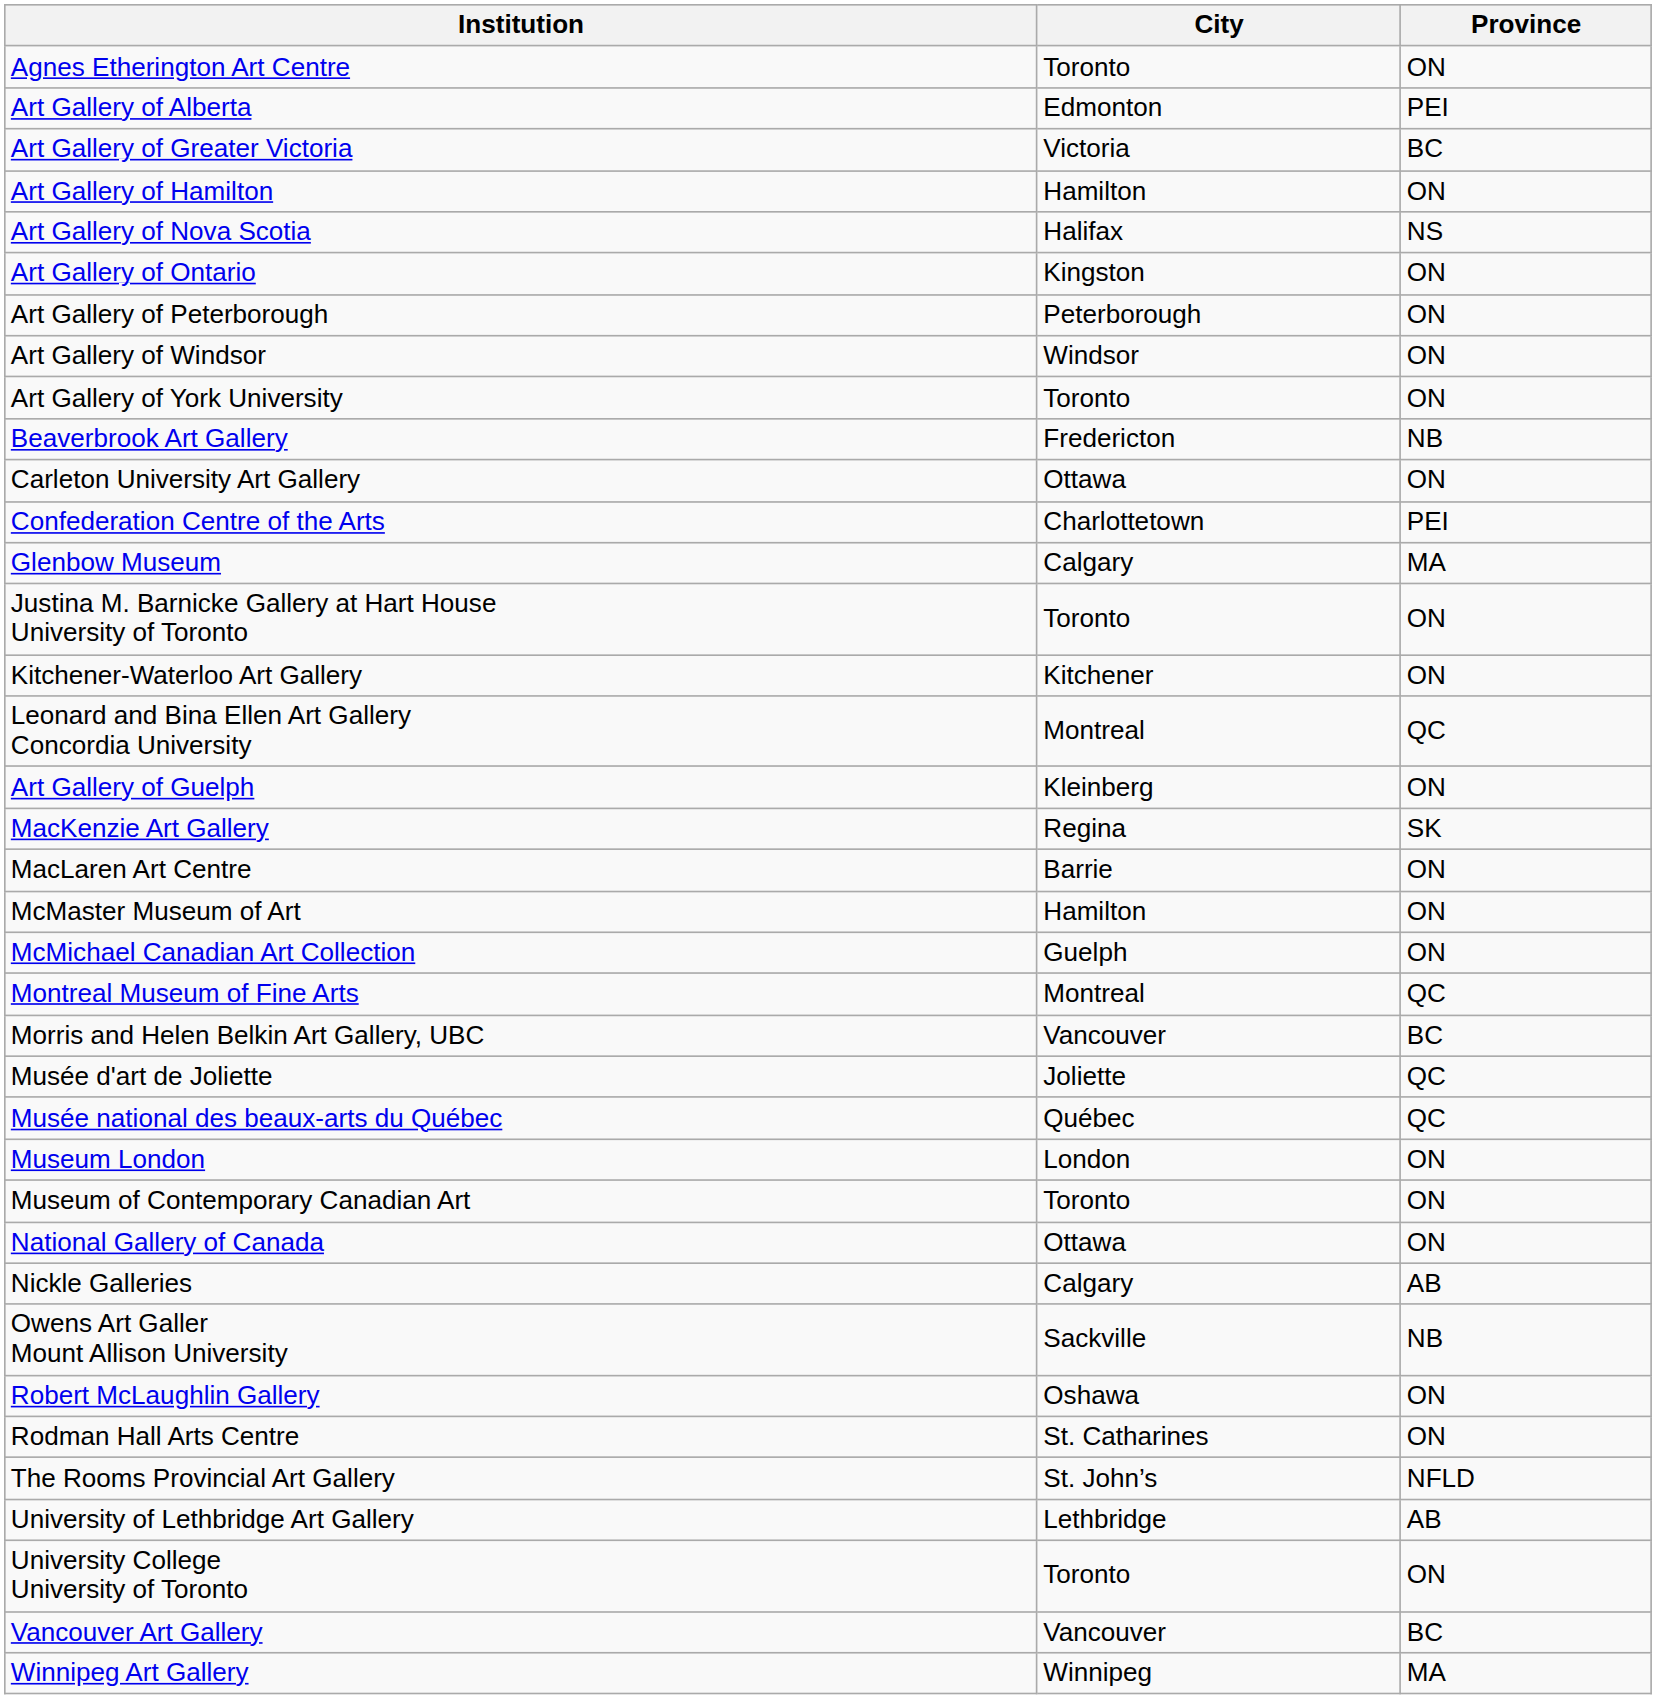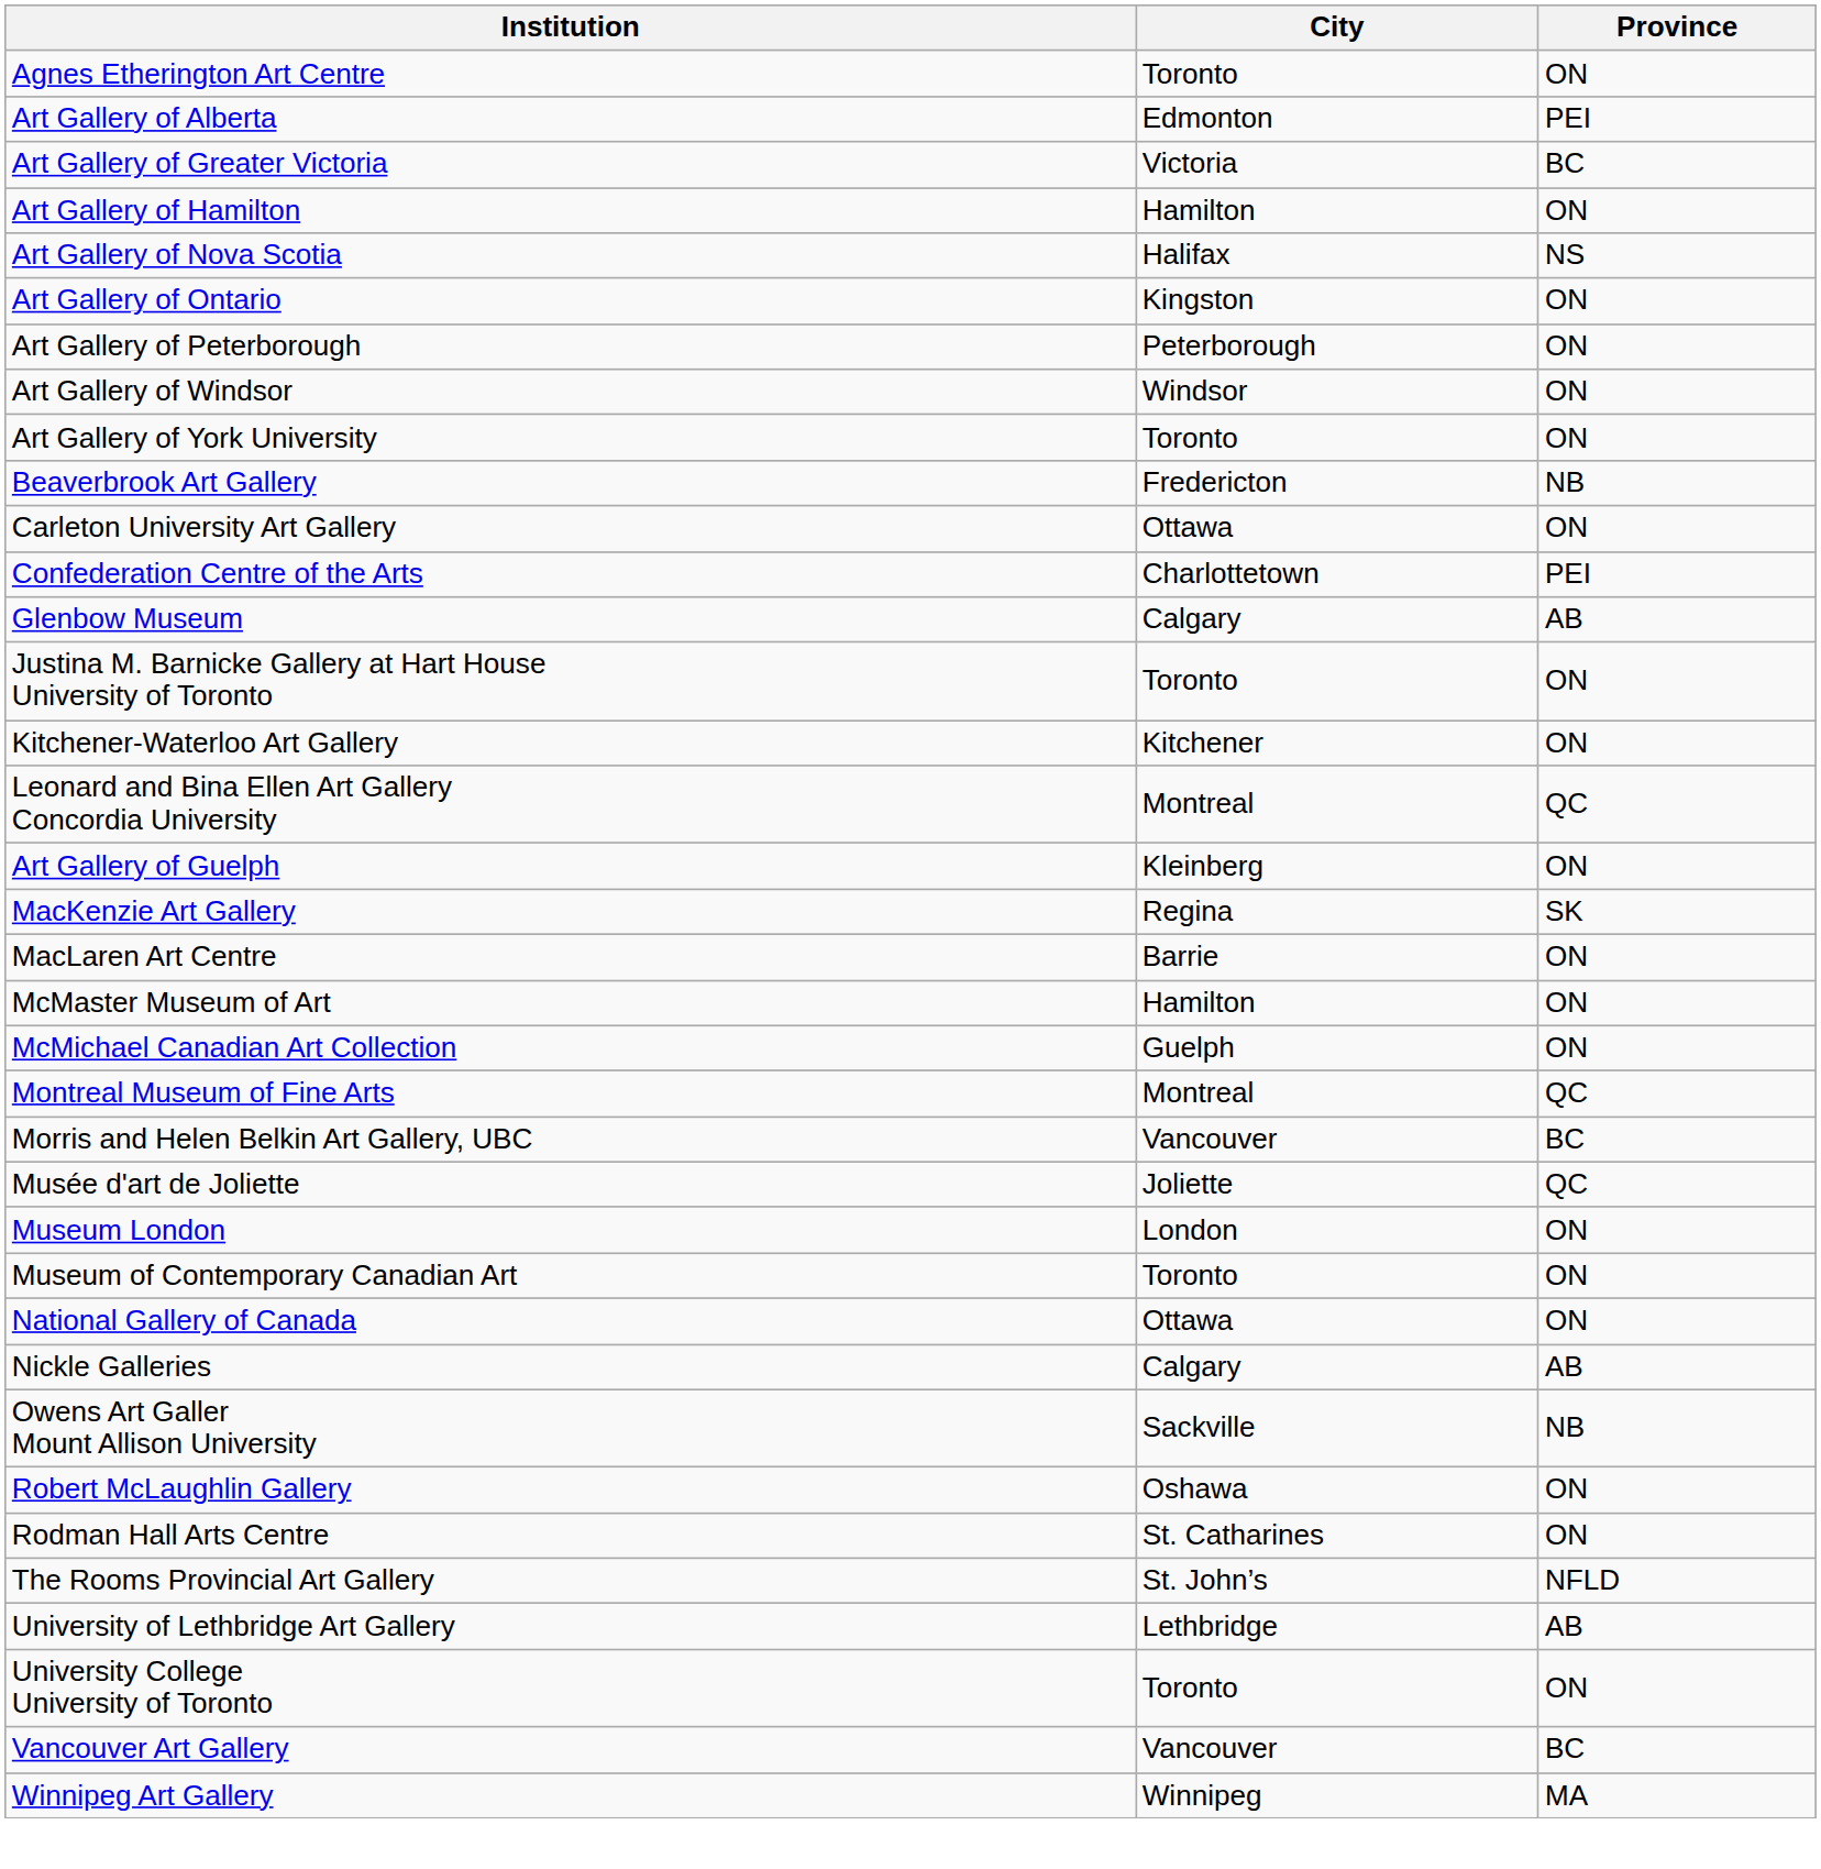Glenbow Museum | Province: MA -> AB
- row: Musée national des beaux-arts du Québec | Québec | QC
